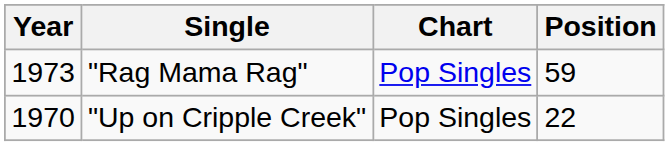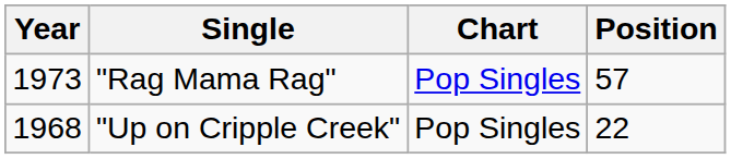"Rag Mama Rag" | Position: 59 -> 57
"Up on Cripple Creek" | Year: 1970 -> 1968
